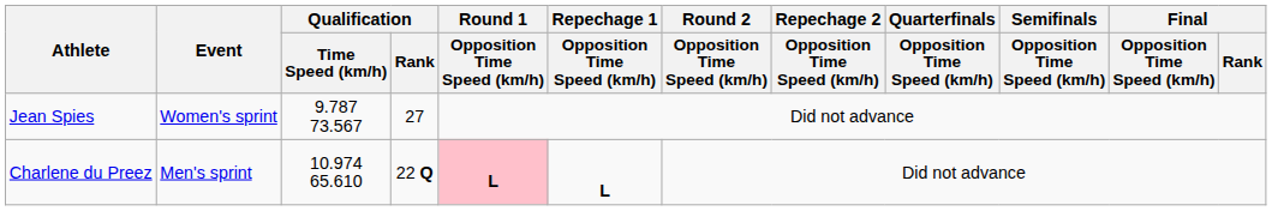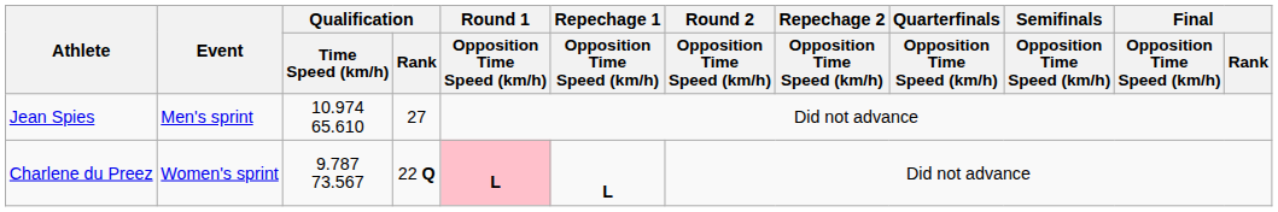Jean Spies | Event: Women's sprint -> Men's sprint
Jean Spies | Qualification / Time Speed (km/h): 9.787 73.567 -> 10.974 65.610
Charlene du Preez | Event: Men's sprint -> Women's sprint
Charlene du Preez | Qualification / Time Speed (km/h): 10.974 65.610 -> 9.787 73.567
